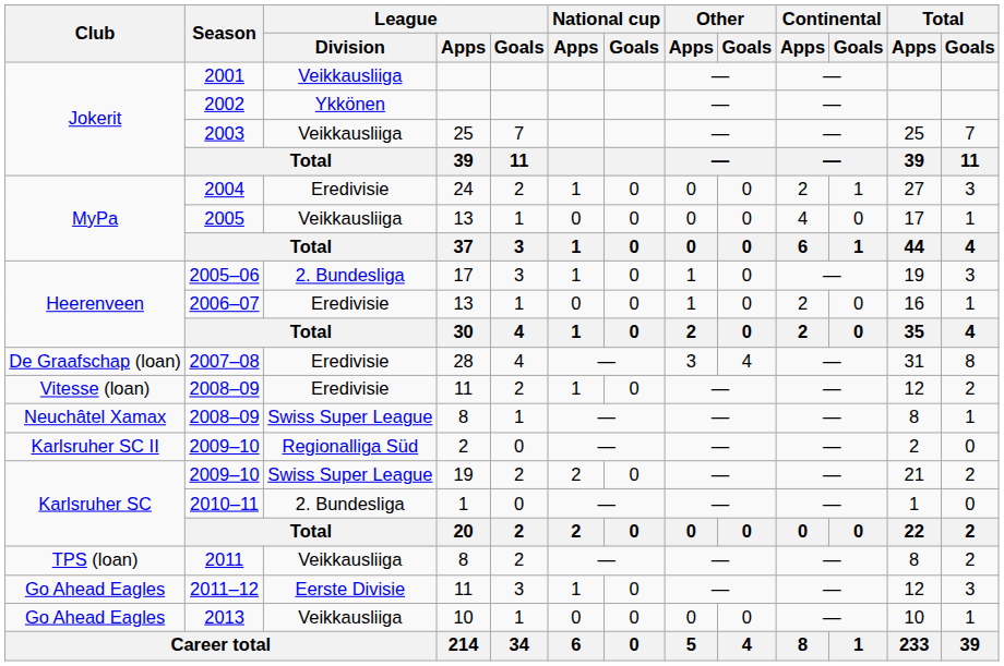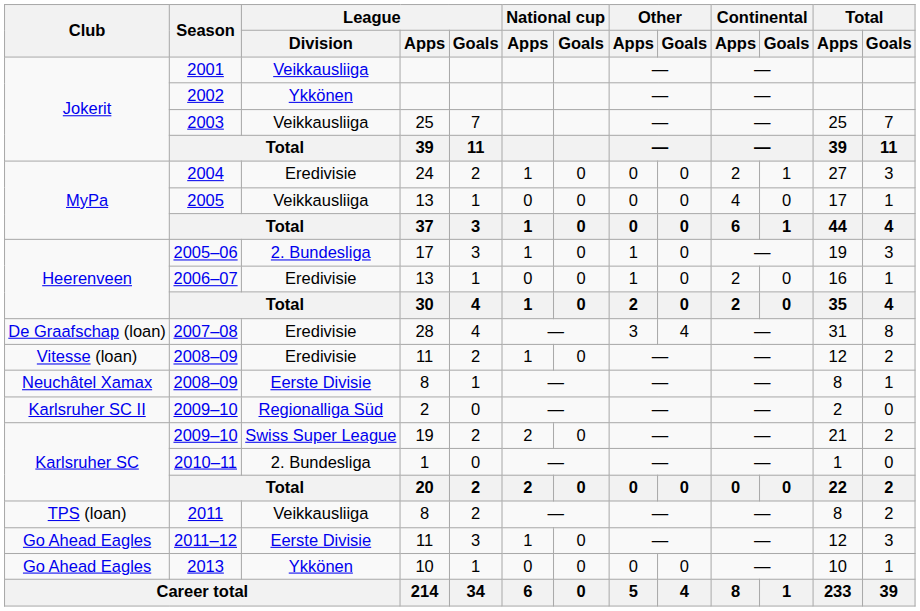2008–09 / 8 | League / Division: Swiss Super League -> Eerste Divisie
2013 | League / Division: Veikkausliiga -> Ykkönen
